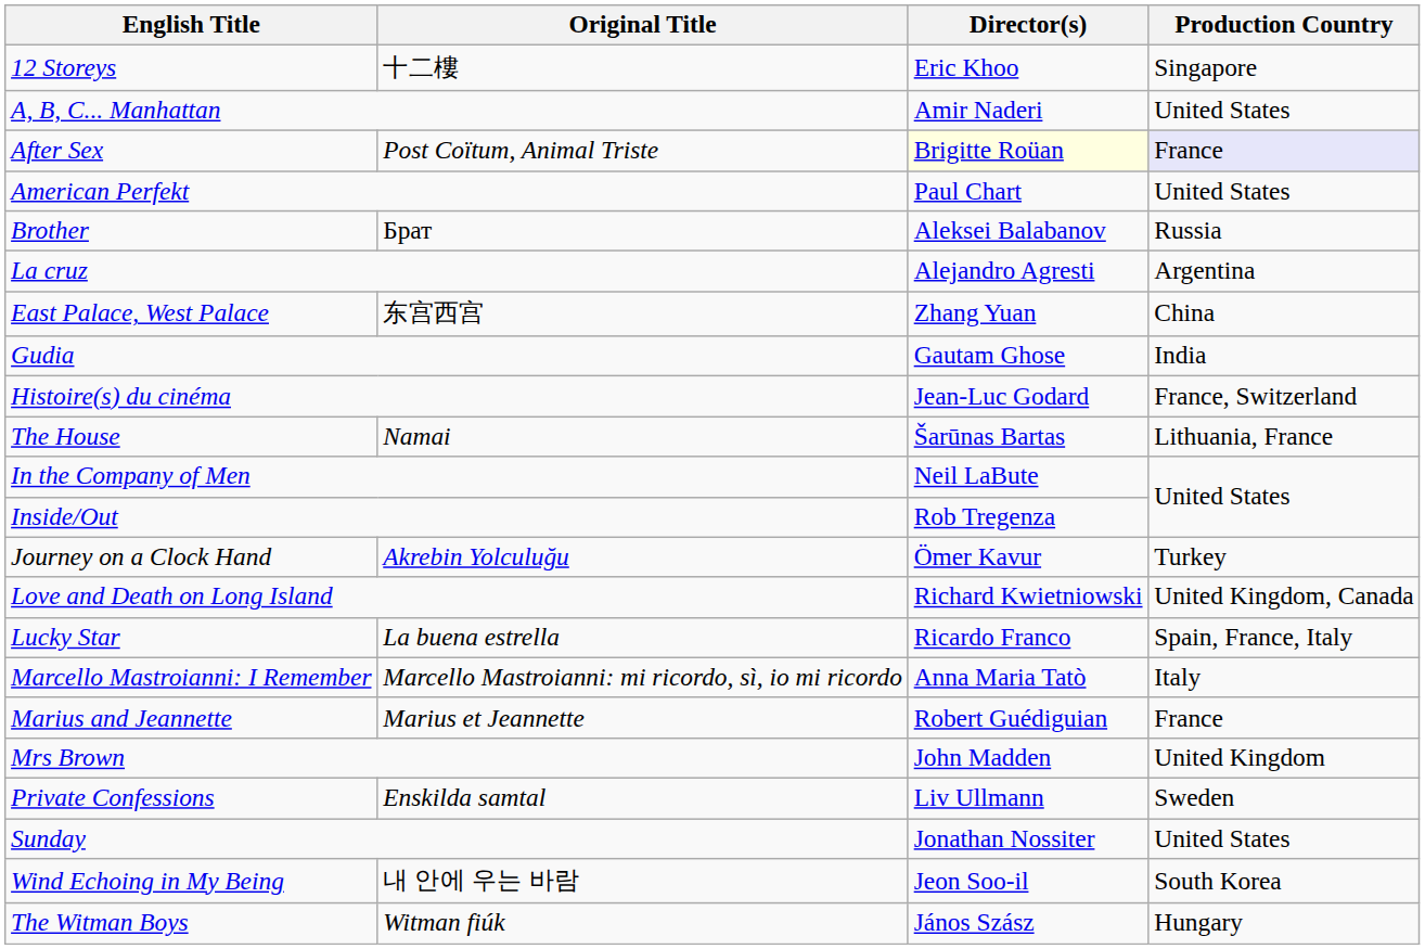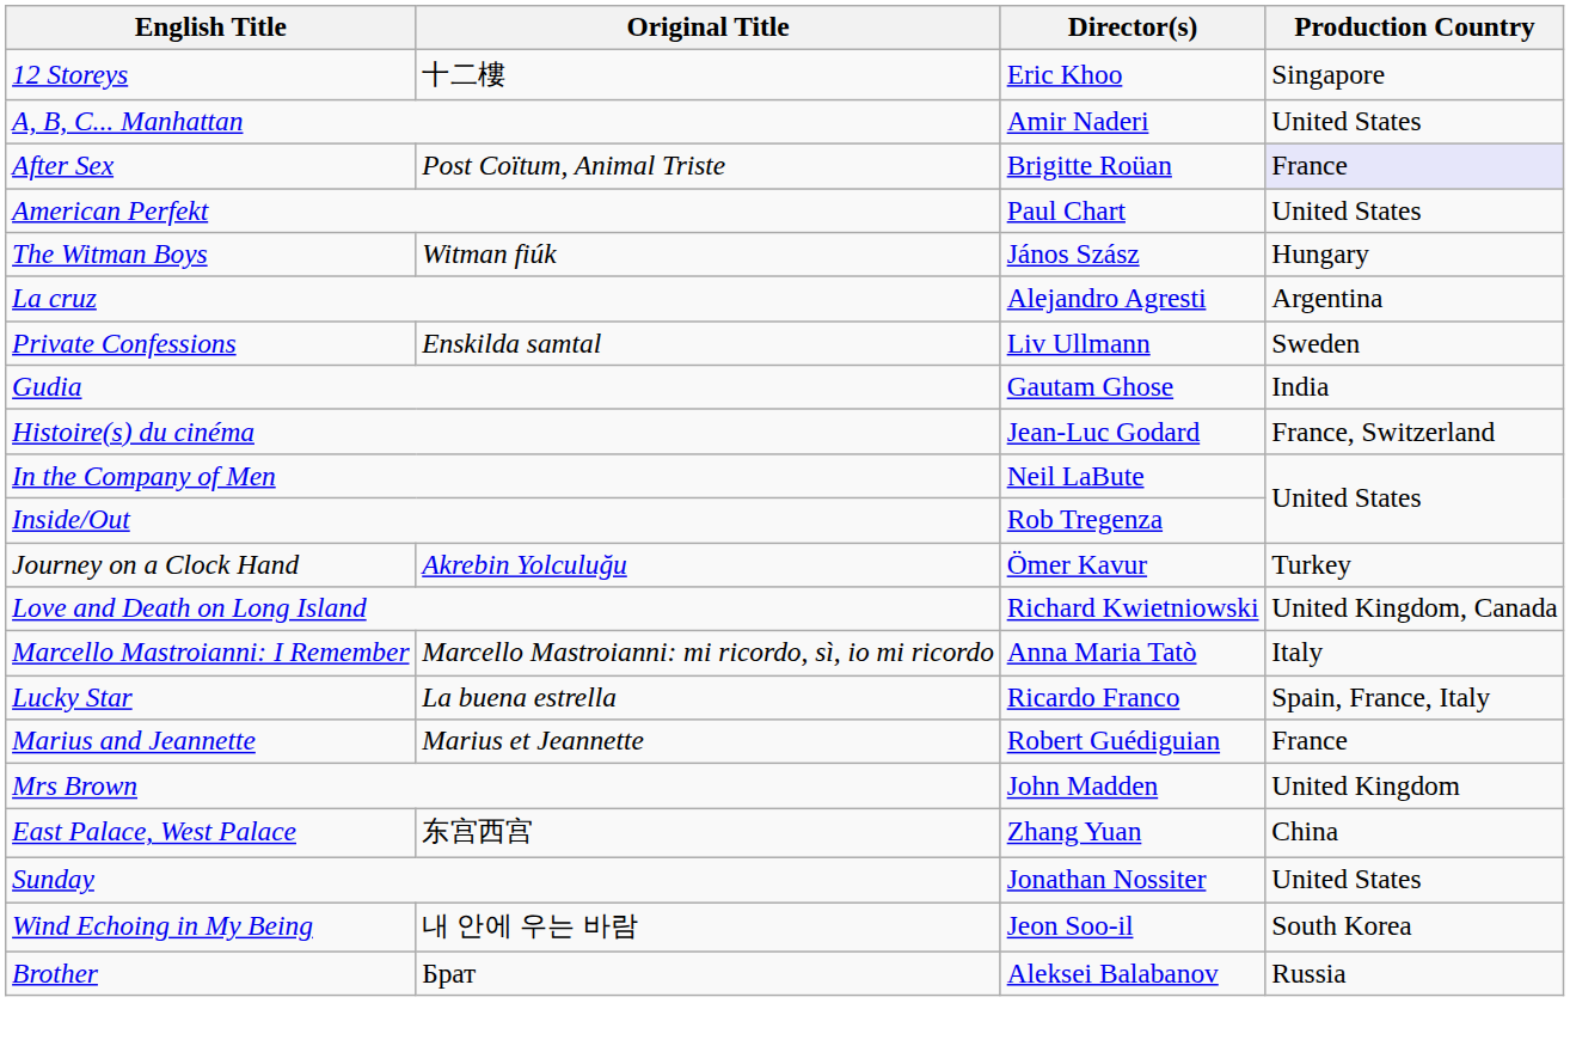After Sex | Director(s): lightyellow background -> no background
rows swapped: Brother <-> The Witman Boys
rows swapped: East Palace, West Palace <-> Private Confessions
- row: The House | Namai | Šarūnas Bartas | Lithuania, France
rows swapped: Lucky Star <-> Marcello Mastroianni: I Remember
